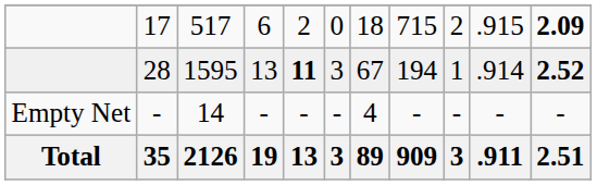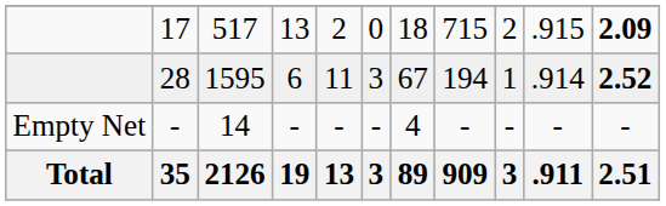17 | column 4: 6 -> 13
28 | column 4: 13 -> 6
28 | column 5: bold -> normal
